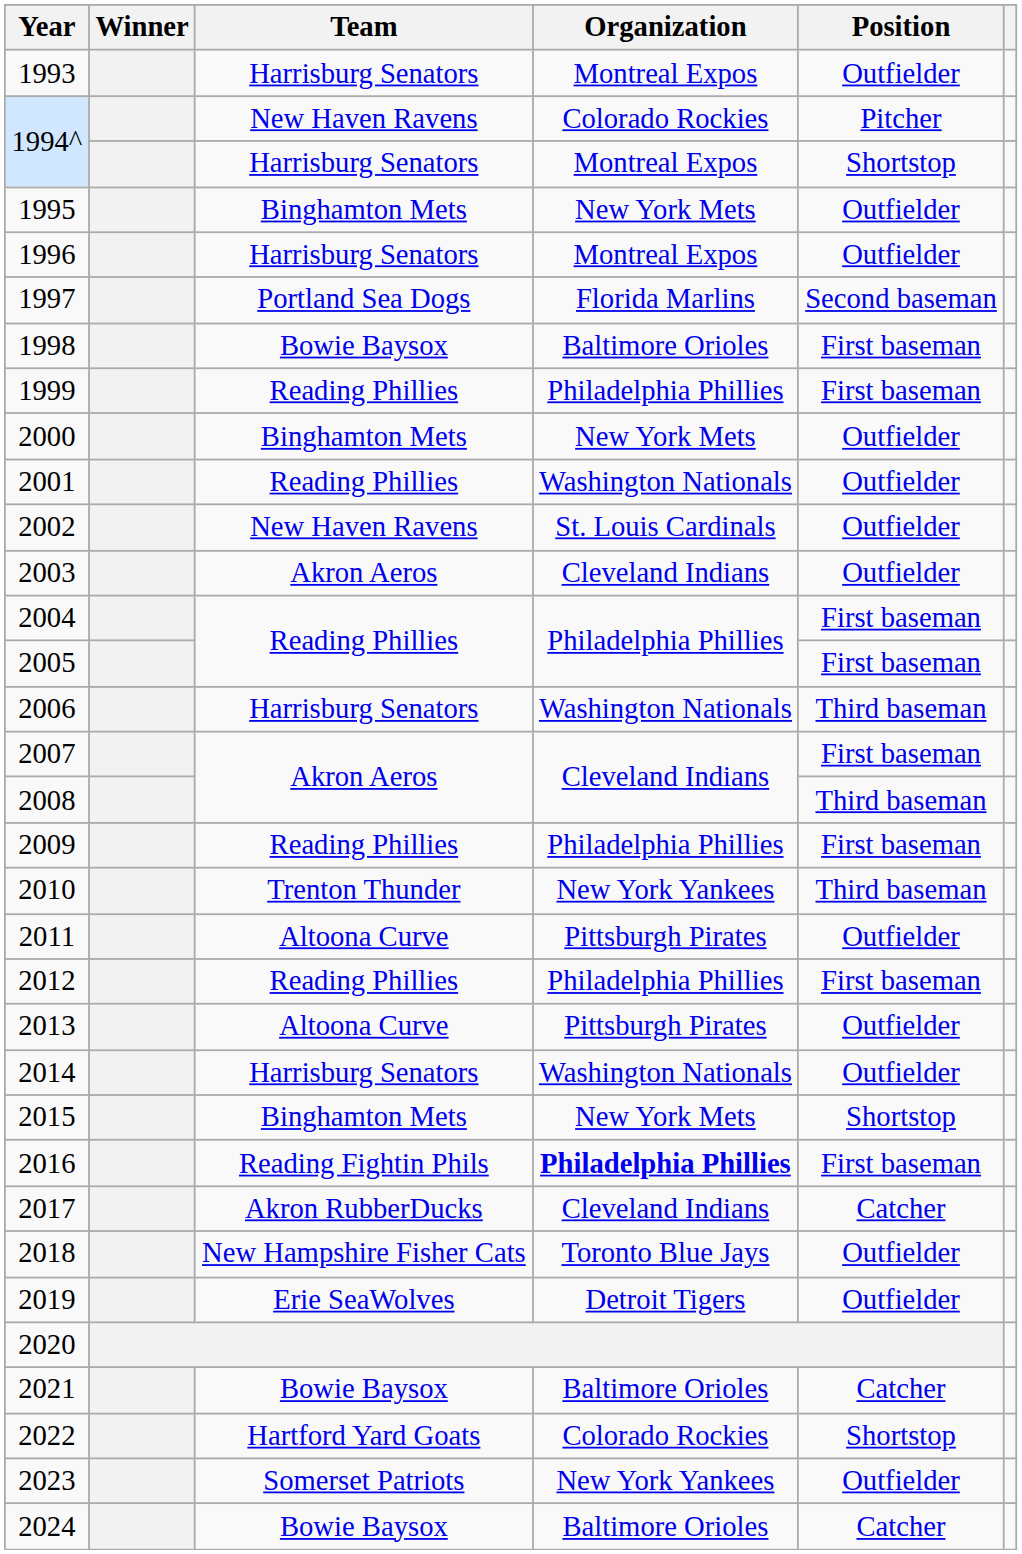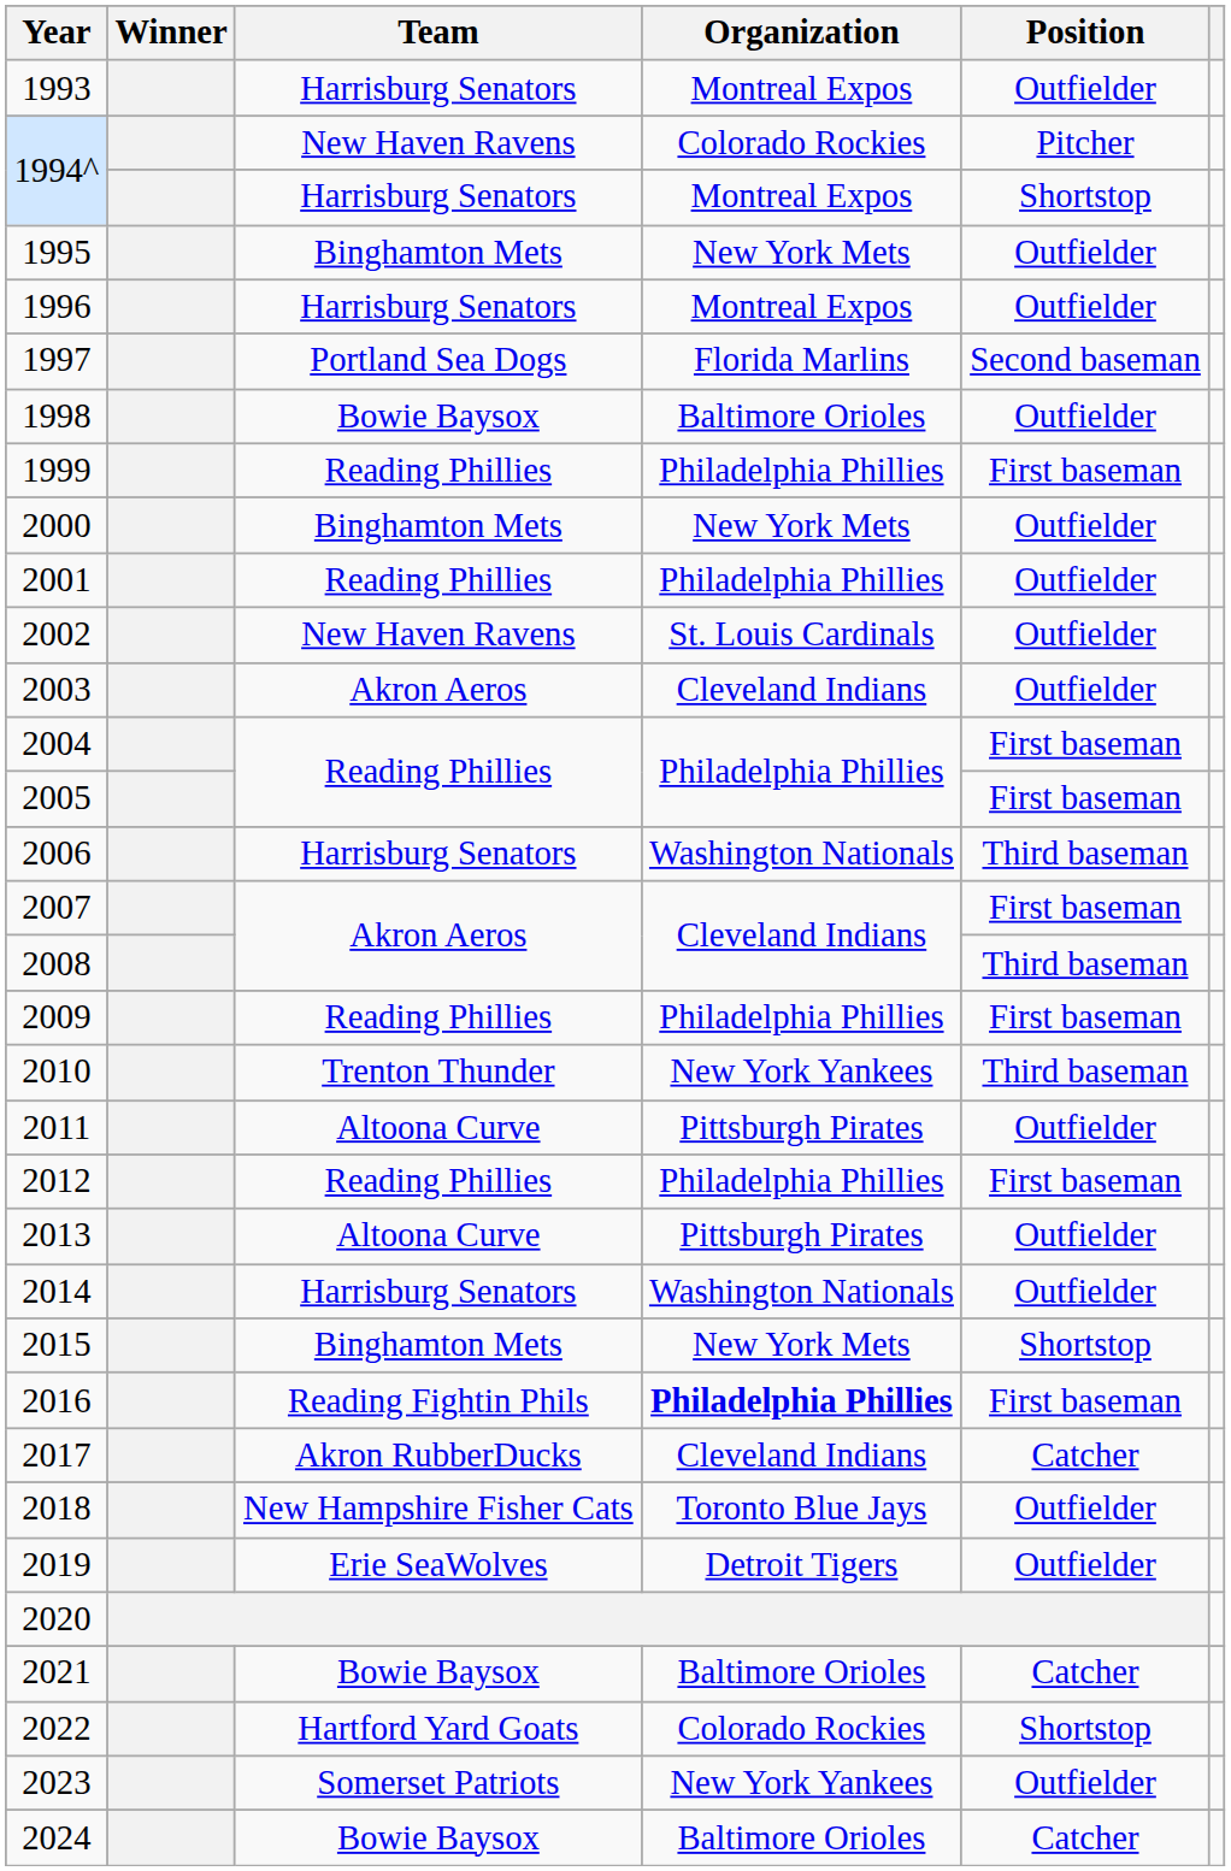1998 | Position: First baseman -> Outfielder
2001 | Organization: Washington Nationals -> Philadelphia Phillies
